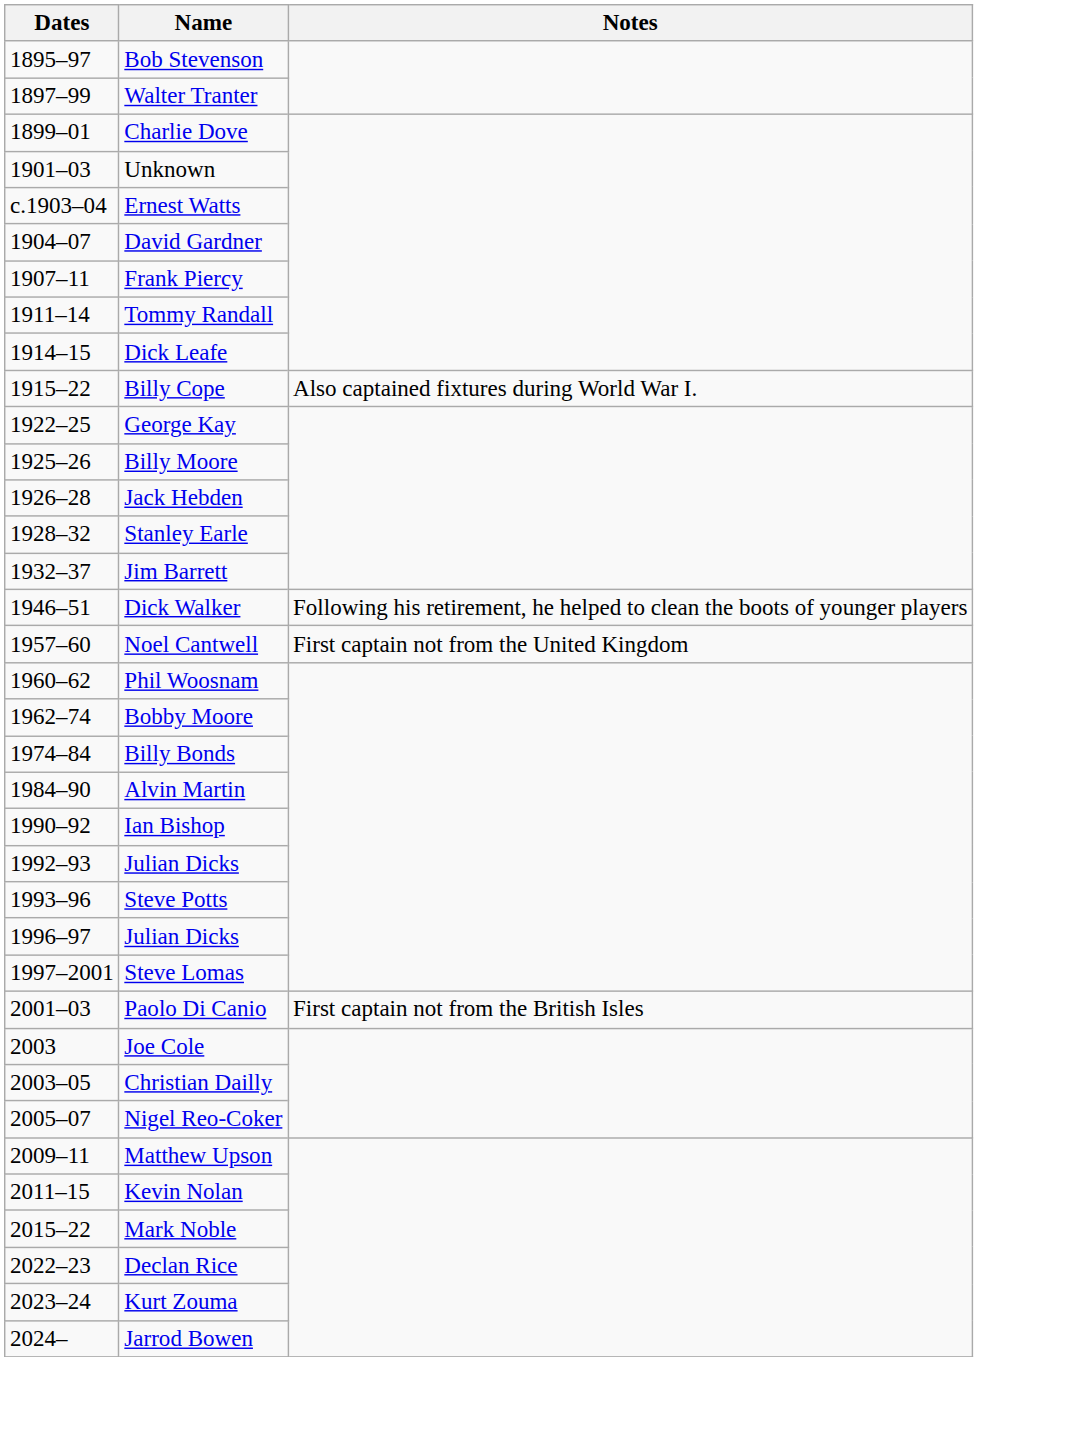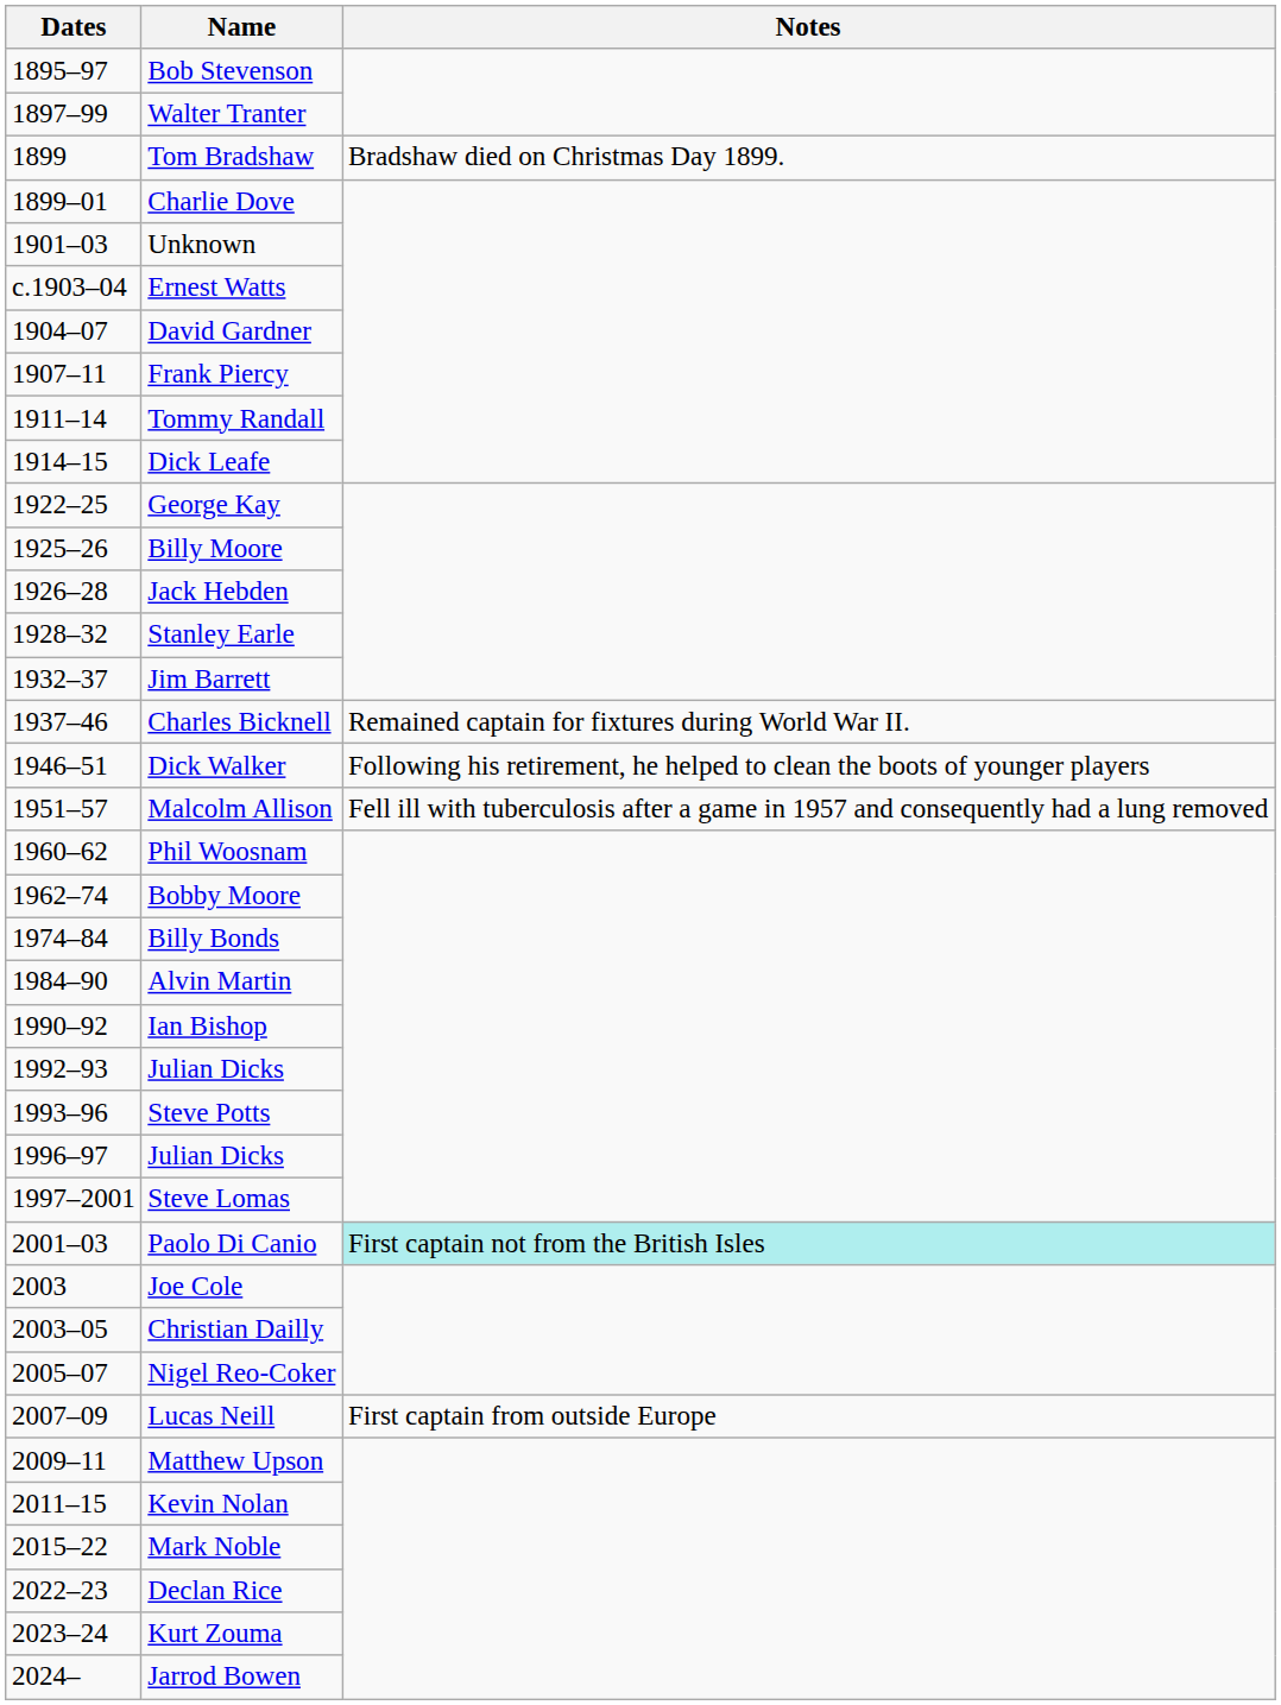+ row: 1899 | Tom Bradshaw | Bradshaw died on Christmas Day 1899.
- row: 1915–22 | Billy Cope | Also captained fixtures during World War I.
+ row: 1937–46 | Charles Bicknell | Remained captain for fixtures during World War II.
+ row: 1951–57 | Malcolm Allison | Fell ill with tuberculosis after a game in 1957 and consequently had a lung removed
- row: 1957–60 | Noel Cantwell | First captain not from the United Kingdom
Paolo Di Canio | Notes: no background -> paleturquoise background
+ row: 2007–09 | Lucas Neill | First captain from outside Europe
